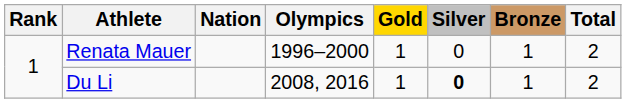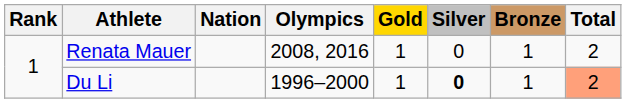Renata Mauer | Olympics: 1996–2000 -> 2008, 2016
Du Li | Olympics: 2008, 2016 -> 1996–2000
Du Li | Total: no background -> lightsalmon background
